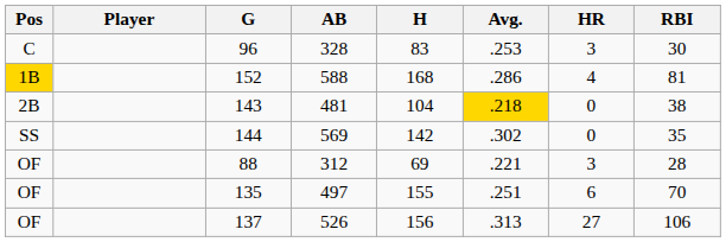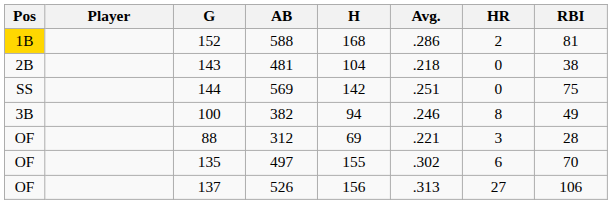- row: C | 96 | 328 | 83 | .253 | 3 | 30
152 | HR: 4 -> 2
143 | Avg.: gold background -> no background
144 | Avg.: .302 -> .251
144 | RBI: 35 -> 75
+ row: 3B | 100 | 382 | 94 | .246 | 8 | 49
135 | Avg.: .251 -> .302
